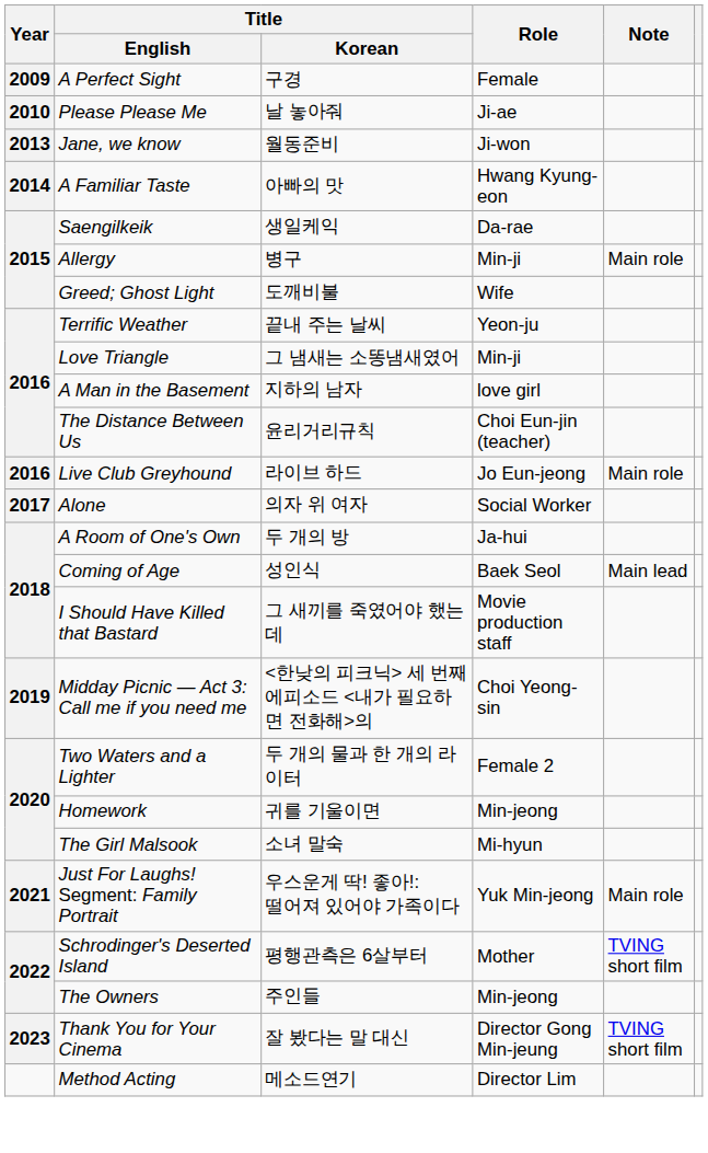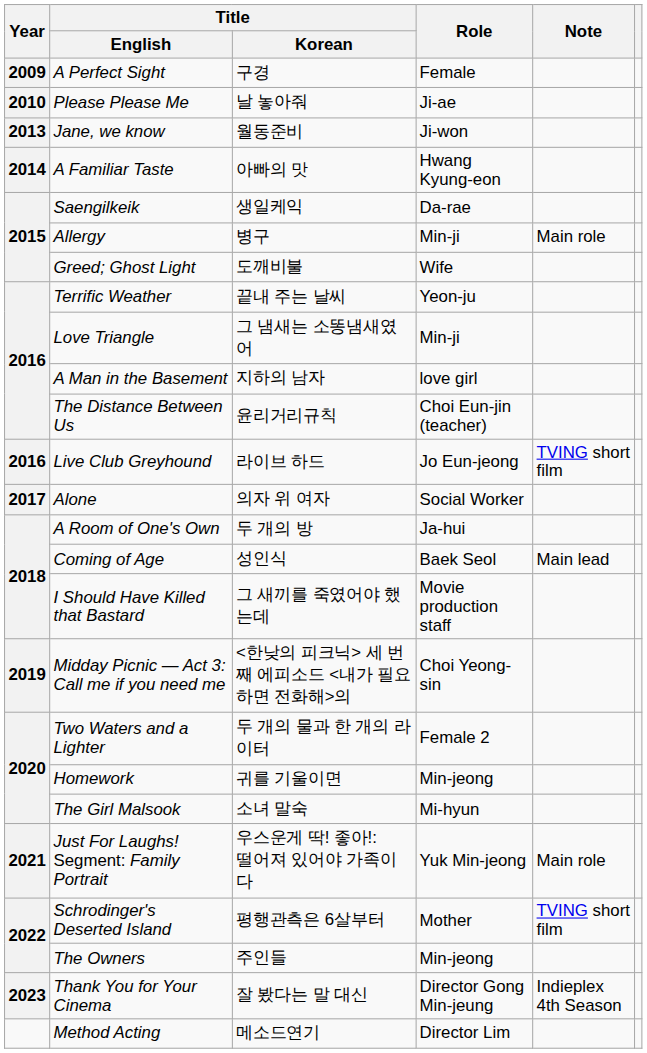Live Club Greyhound | Note: Main role -> TVING short film
Thank You for Your Cinema | Note: TVING short film -> Indieplex 4th Season
